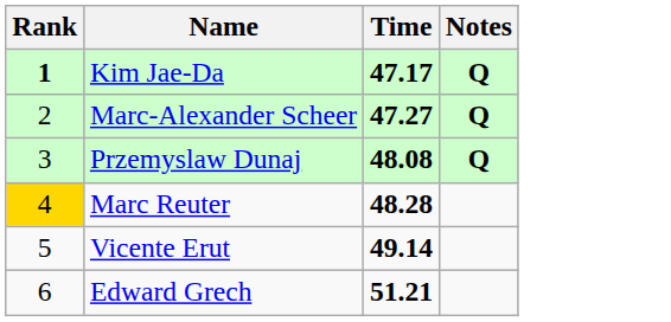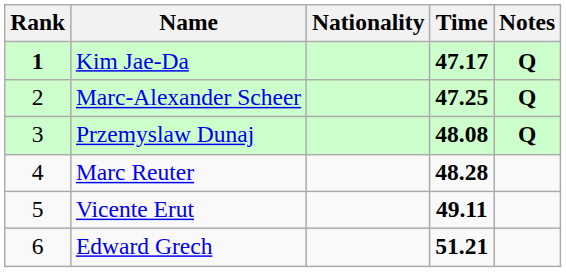+ column: Nationality
Marc-Alexander Scheer | Time: 47.27 -> 47.25
Marc Reuter | Rank: gold background -> no background
Vicente Erut | Time: 49.14 -> 49.11
